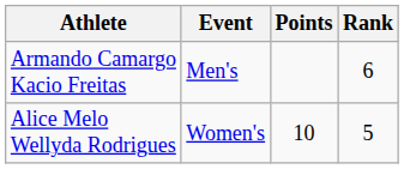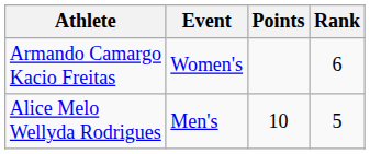Armando Camargo Kacio Freitas | Event: Men's -> Women's
Alice Melo Wellyda Rodrigues | Event: Women's -> Men's
